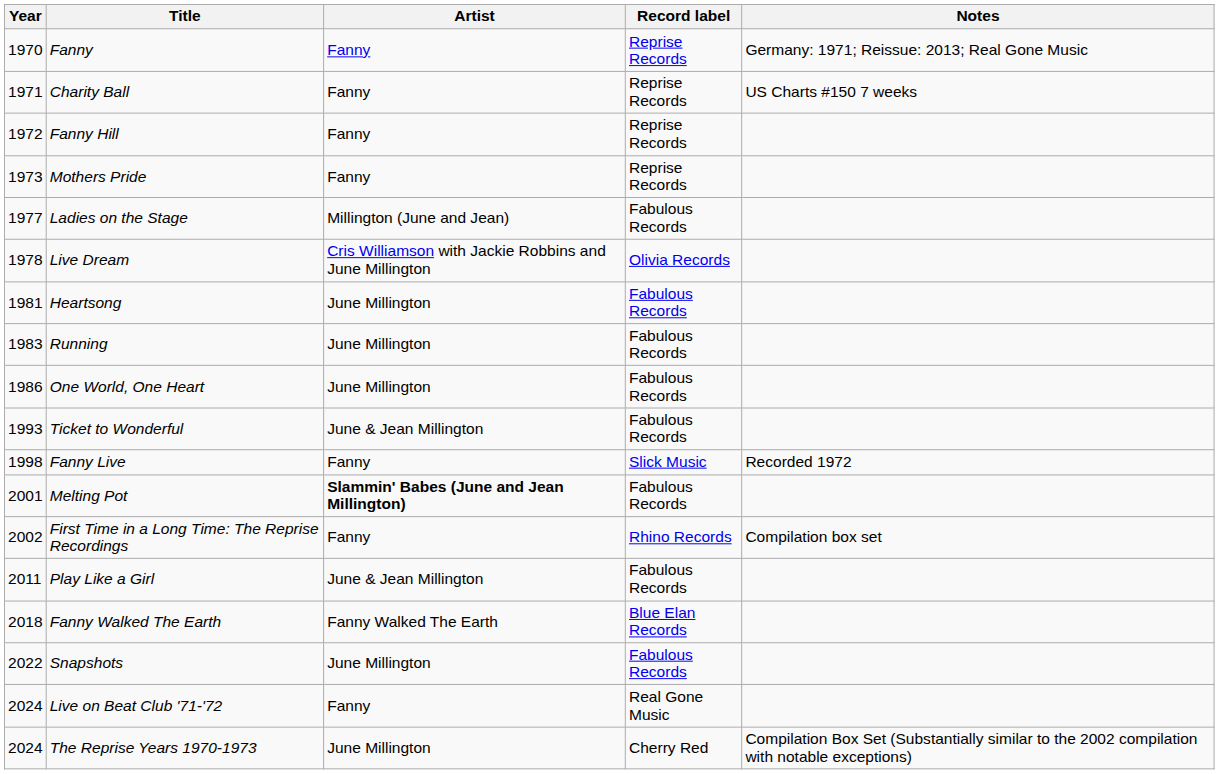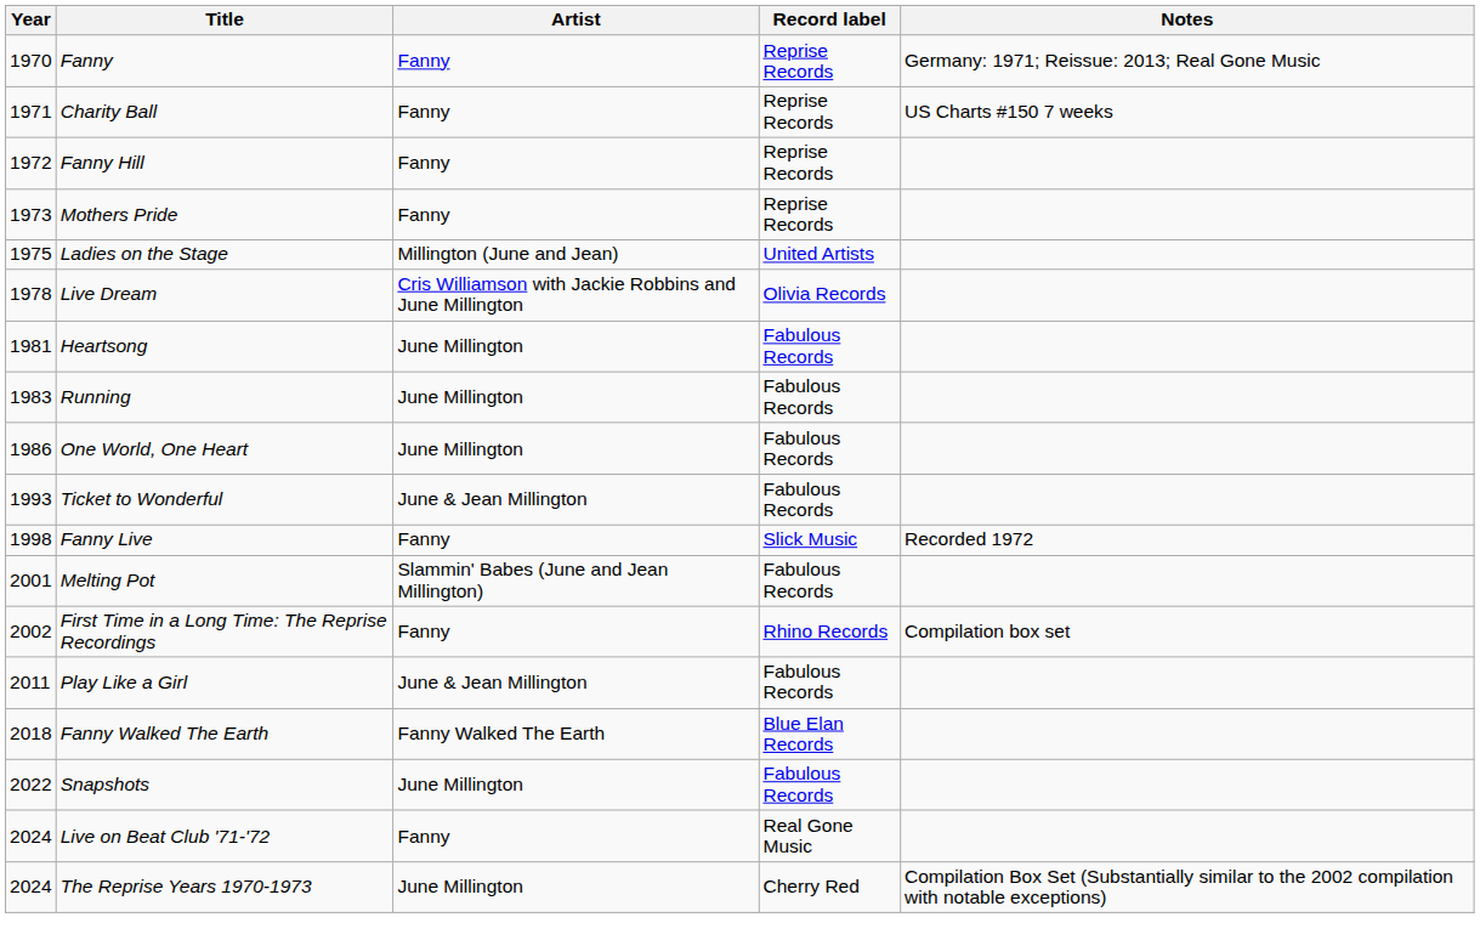Ladies on the Stage | Year: 1977 -> 1975
Ladies on the Stage | Record label: Fabulous Records -> United Artists
Melting Pot | Artist: bold -> normal
